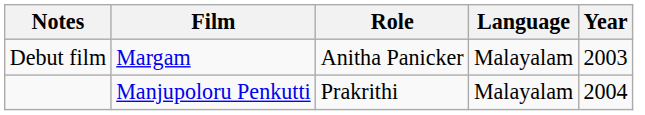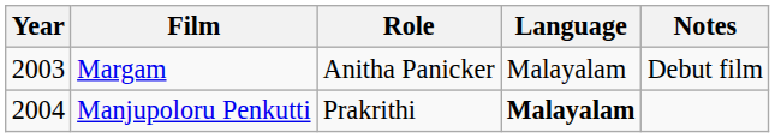columns swapped: Year <-> Notes
Manjupoloru Penkutti | Language: normal -> bold
